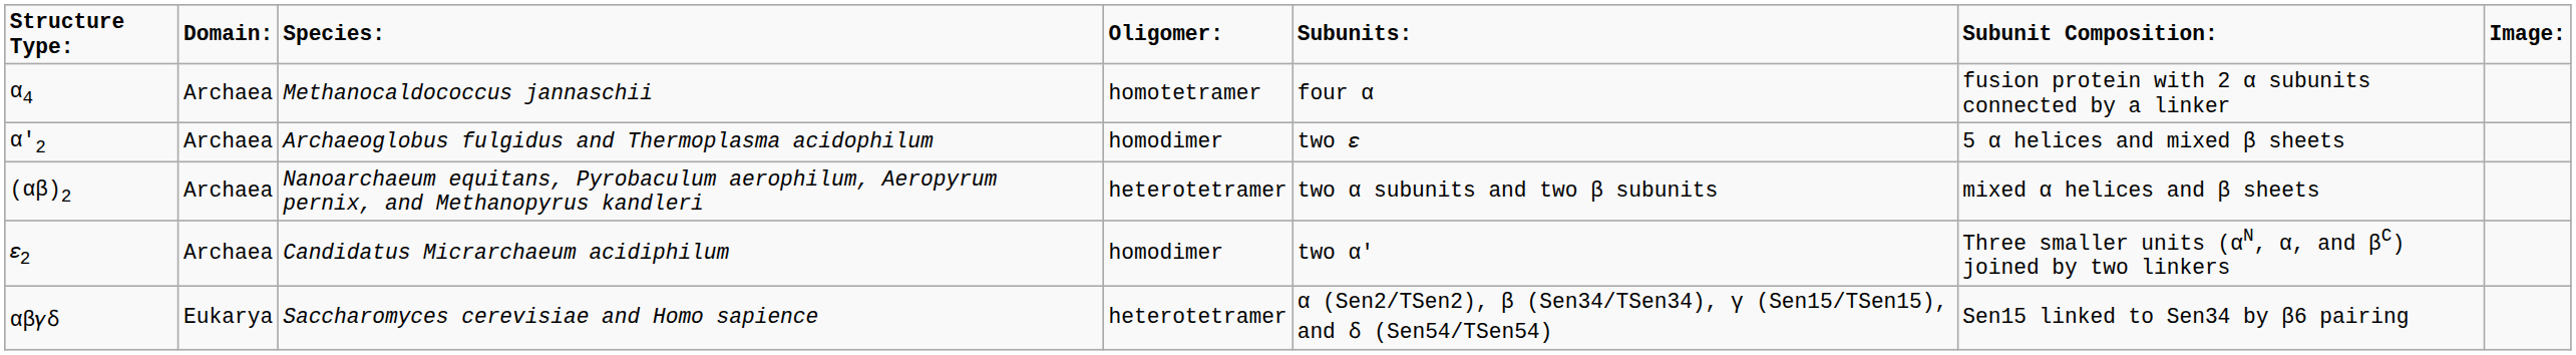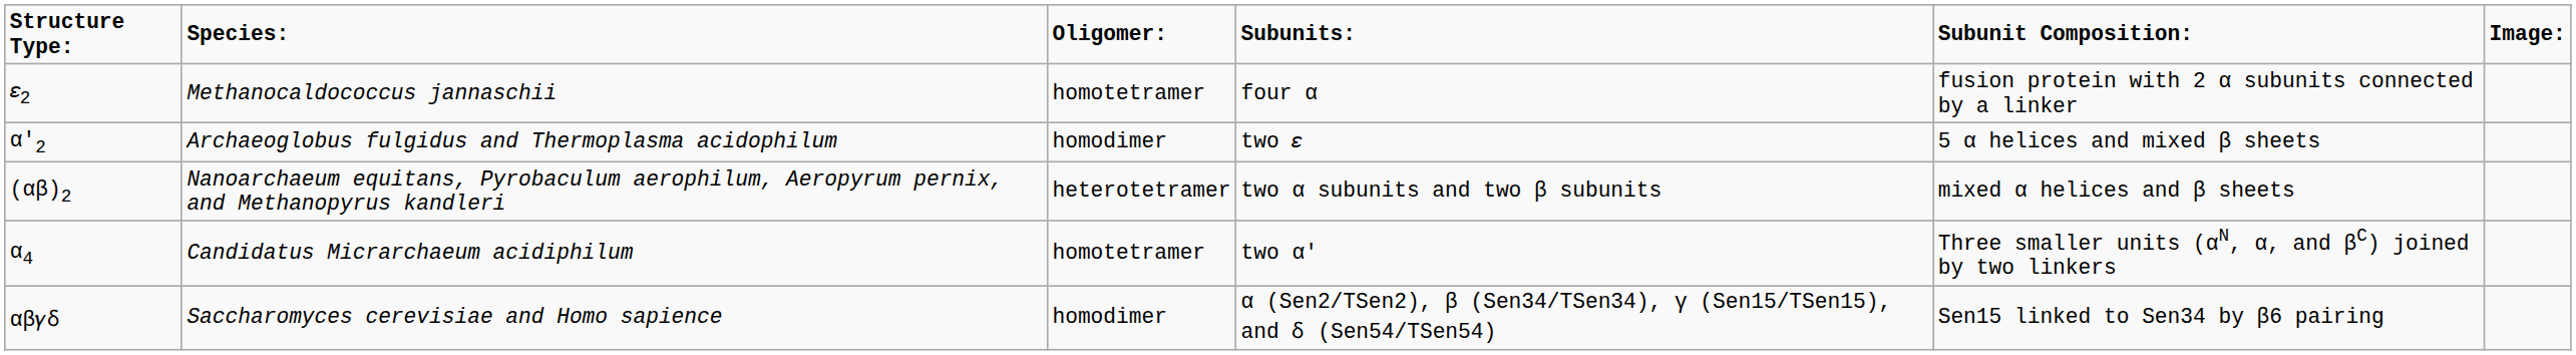- column: Domain: | Archaea | Archaea | Archaea | Archaea | Eukarya
Methanocaldococcus jannaschii | Structure Type:: α4 -> 𝜀2
Candidatus Micrarchaeum acidiphilum | Structure Type:: 𝜀2 -> α4
Candidatus Micrarchaeum acidiphilum | Oligomer:: homodimer -> homotetramer
Saccharomyces cerevisiae and Homo sapience | Oligomer:: heterotetramer -> homodimer
